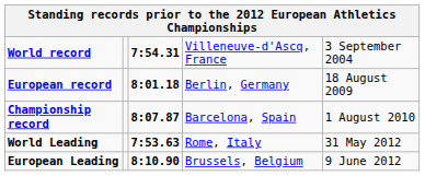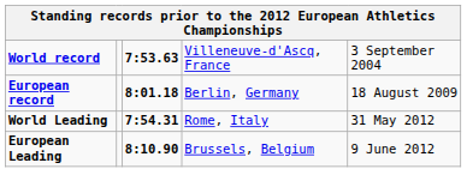World record | column 3: 7:54.31 -> 7:53.63
- row: Championship record | 8:07.87 | Barcelona, Spain | 1 August 2010
World Leading | column 3: 7:53.63 -> 7:54.31
